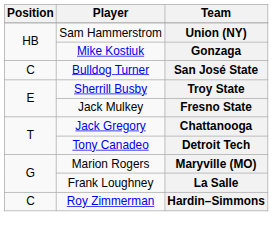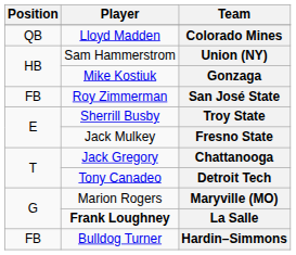+ row: QB | Lloyd Madden | Colorado Mines
San José State | Position: C -> FB
San José State | Player: Bulldog Turner -> Roy Zimmerman
La Salle | Player: normal -> bold
Hardin–Simmons | Position: C -> FB
Hardin–Simmons | Player: Roy Zimmerman -> Bulldog Turner
